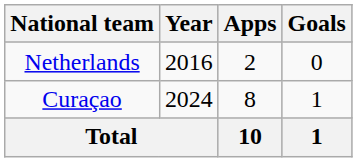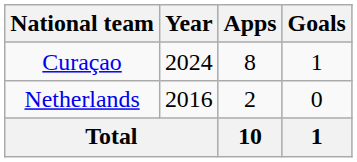rows swapped: Netherlands <-> Curaçao
